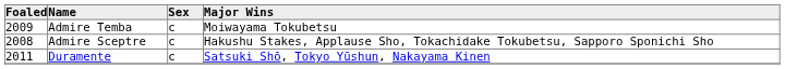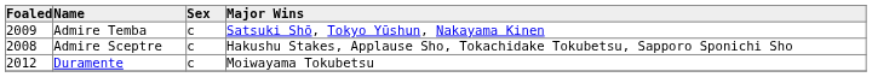Admire Temba | Major Wins: Moiwayama Tokubetsu -> Satsuki Shō, Tokyo Yūshun, Nakayama Kinen
Duramente | Foaled: 2011 -> 2012
Duramente | Major Wins: Satsuki Shō, Tokyo Yūshun, Nakayama Kinen -> Moiwayama Tokubetsu
